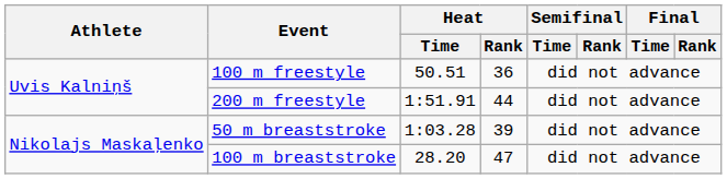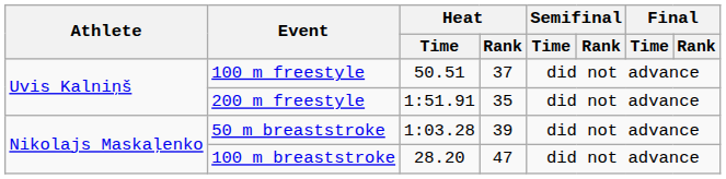100 m freestyle | Heat / Rank: 36 -> 37
200 m freestyle | Heat / Rank: 44 -> 35
